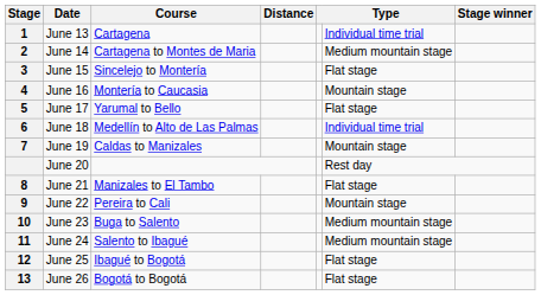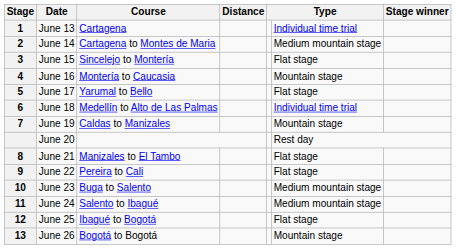June 22 | column 6: Mountain stage -> Flat stage
June 26 | column 6: Flat stage -> Mountain stage
